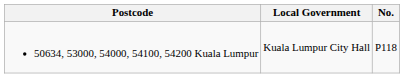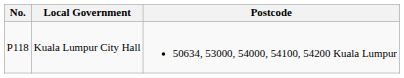columns swapped: No. <-> Postcode
